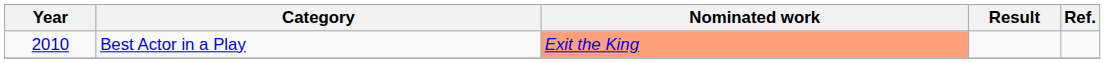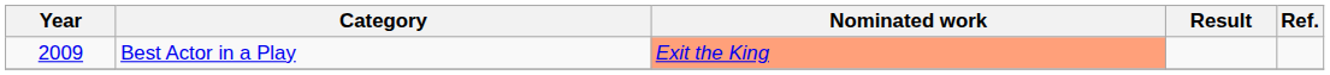Best Actor in a Play | Year: 2010 -> 2009
